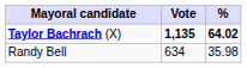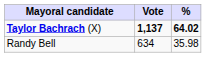Taylor Bachrach (X) | Vote: 1,135 -> 1,137
